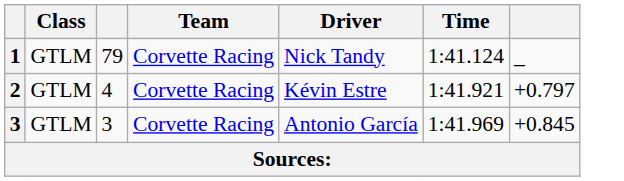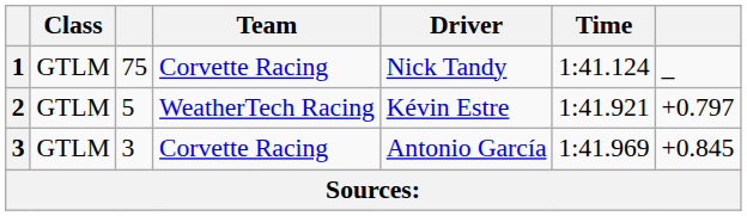1 | column 3: 79 -> 75
2 | column 3: 4 -> 5
2 | Team: Corvette Racing -> WeatherTech Racing
